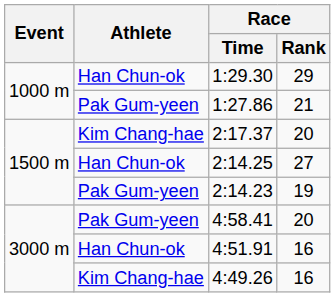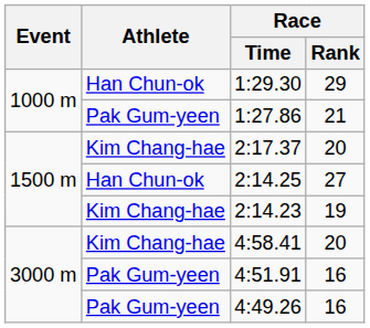2:14.23 | Athlete: Pak Gum-yeen -> Kim Chang-hae
4:58.41 | Athlete: Pak Gum-yeen -> Kim Chang-hae
4:51.91 | Athlete: Han Chun-ok -> Pak Gum-yeen
4:49.26 | Athlete: Kim Chang-hae -> Pak Gum-yeen
